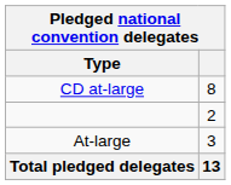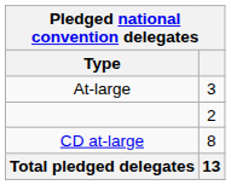rows swapped: CD at-large <-> At-large
